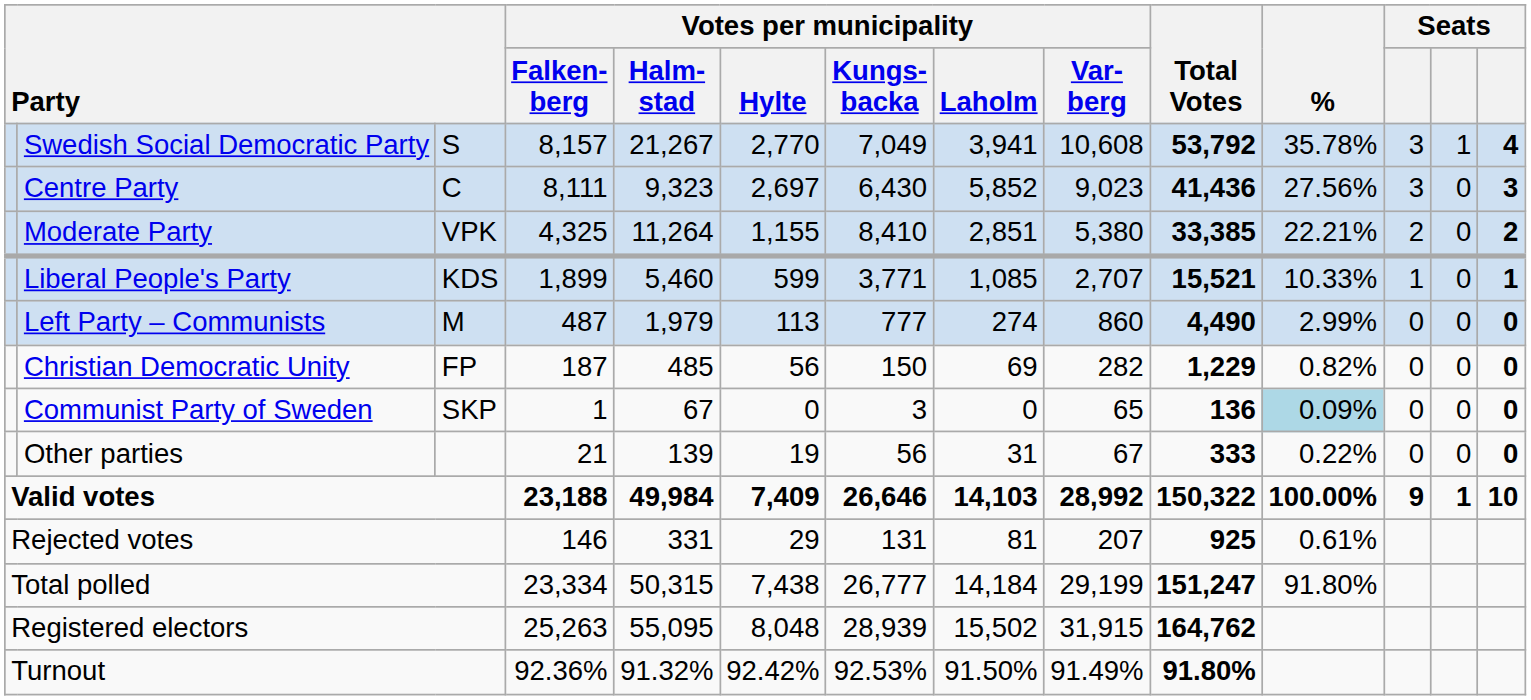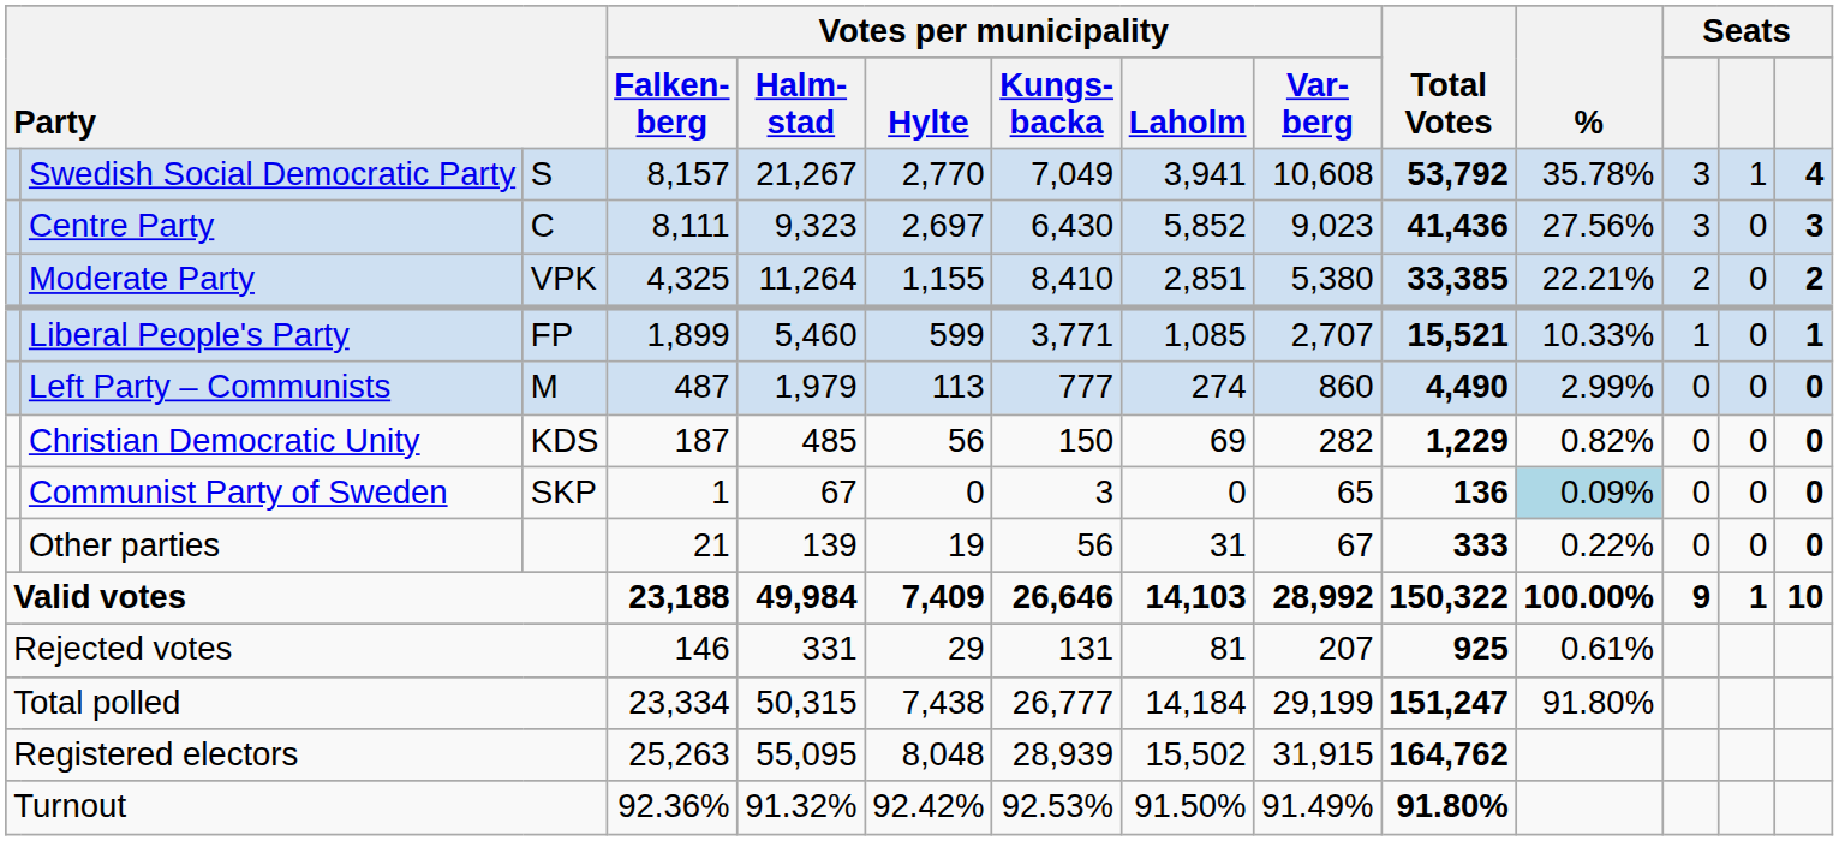Liberal People's Party | column 3: KDS -> FP
Christian Democratic Unity | column 3: FP -> KDS
